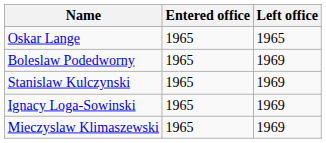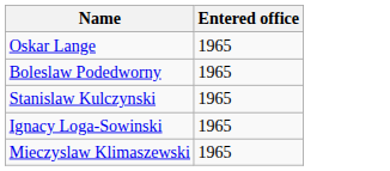- column: Left office | 1965 | 1969 | 1969 | 1969 | 1969
